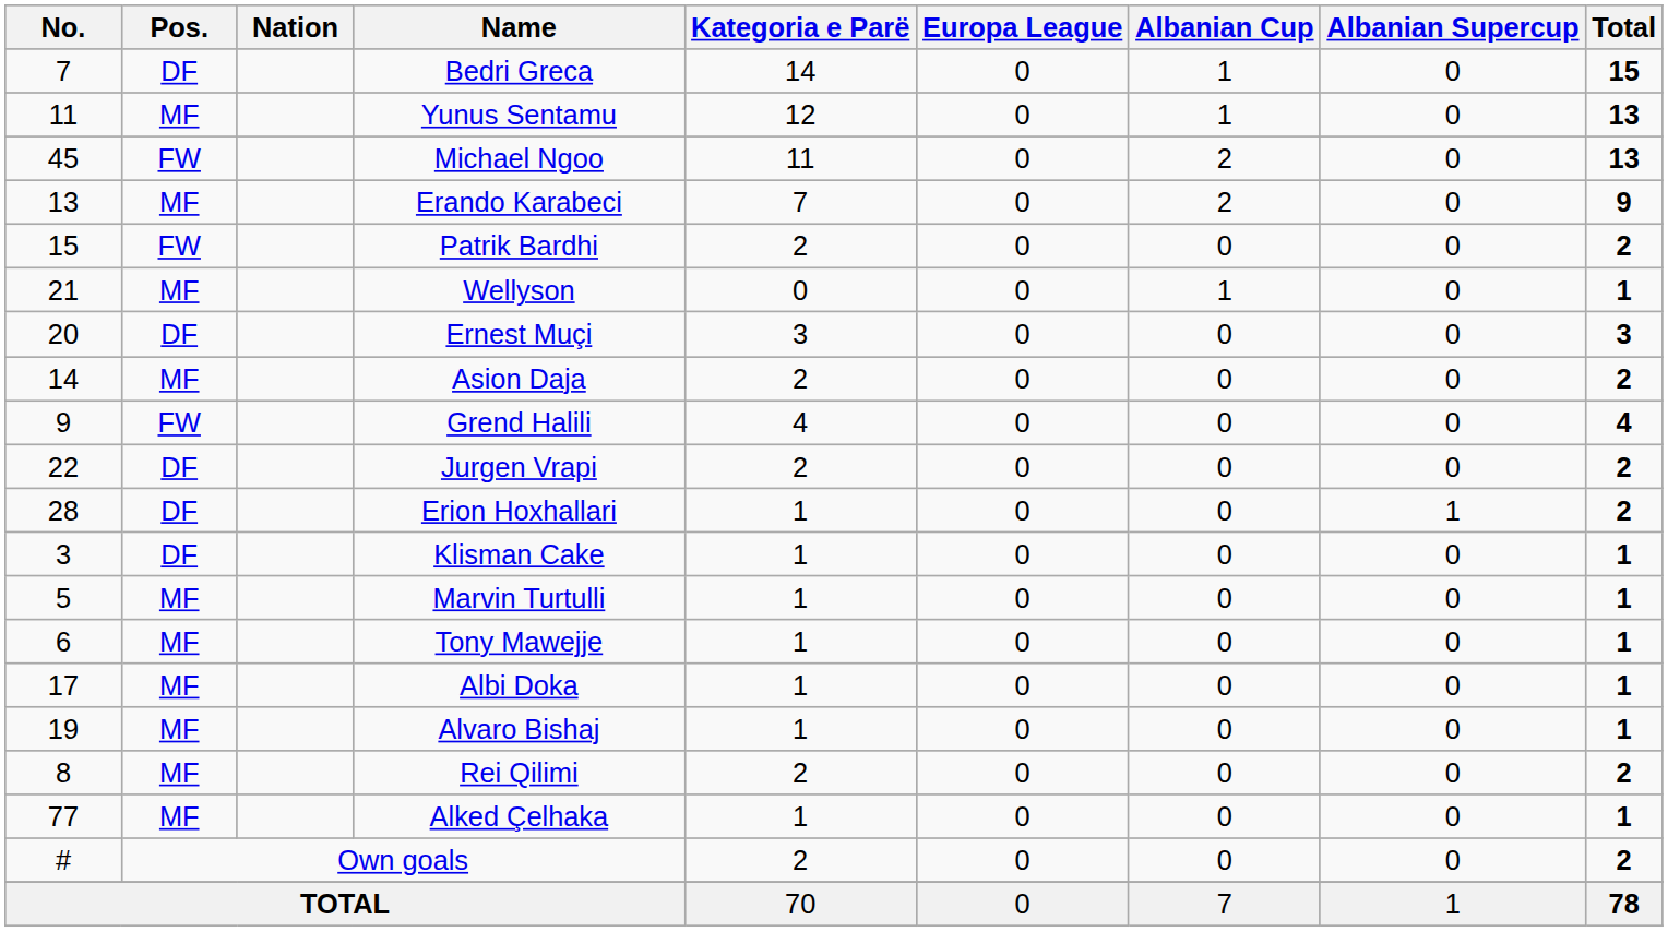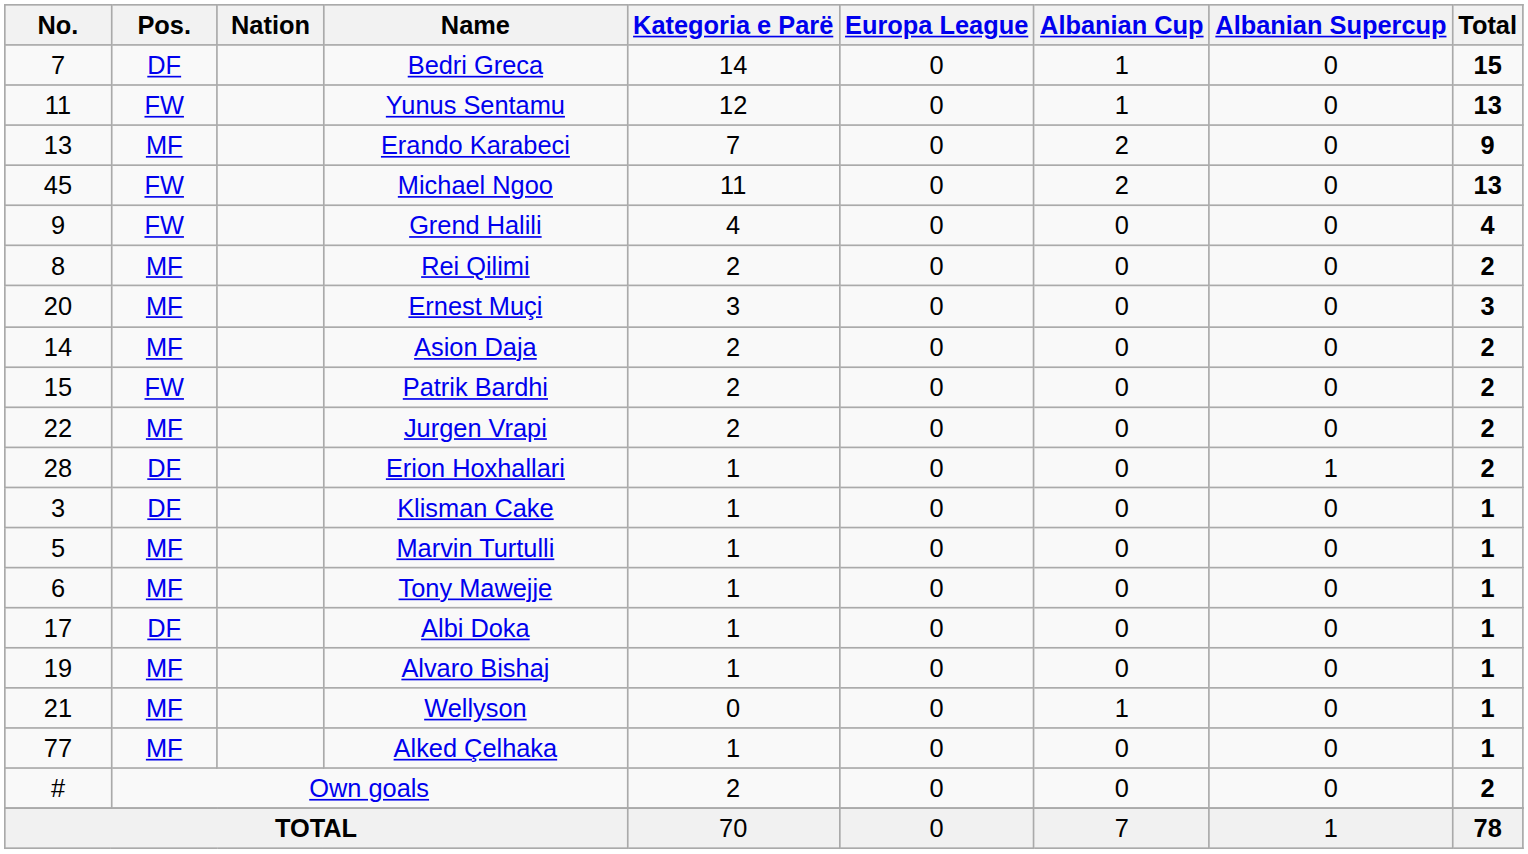Yunus Sentamu | Pos.: MF -> FW
rows swapped: Michael Ngoo <-> Erando Karabeci
rows swapped: Grend Halili <-> Patrik Bardhi
rows swapped: Rei Qilimi <-> Wellyson
Ernest Muçi | Pos.: DF -> MF
Jurgen Vrapi | Pos.: DF -> MF
Albi Doka | Pos.: MF -> DF
